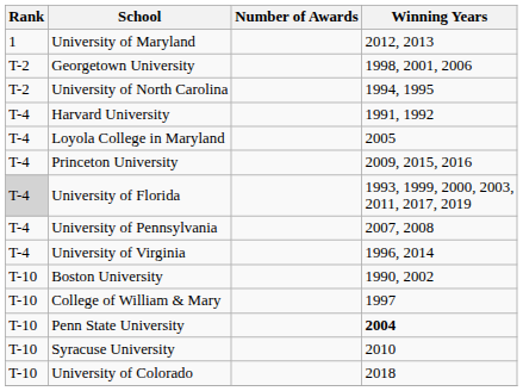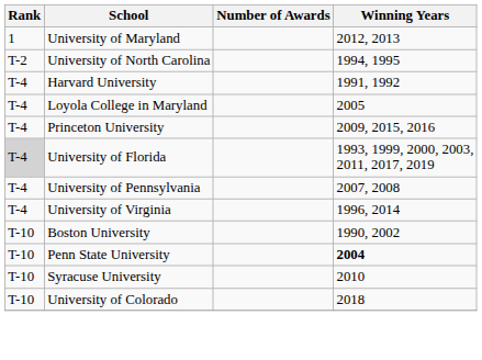- row: T-2 | Georgetown University | 1998, 2001, 2006
- row: T-10 | College of William & Mary | 1997
